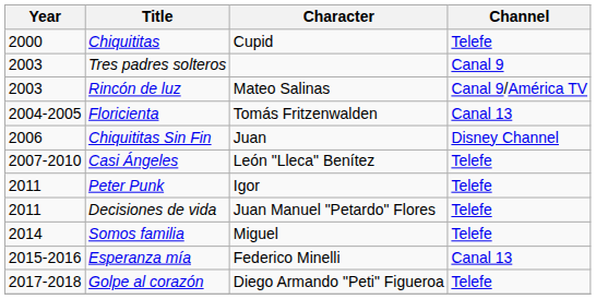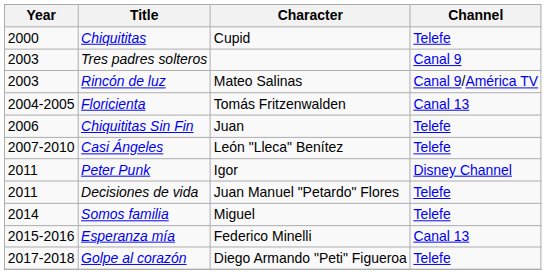Chiquititas Sin Fin | Channel: Disney Channel -> Telefe
Peter Punk | Channel: Telefe -> Disney Channel
